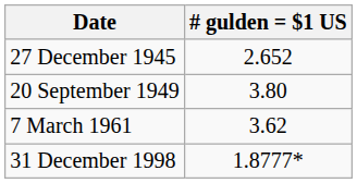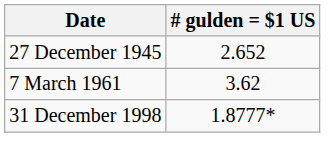- row: 20 September 1949 | 3.80
